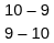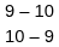rows swapped: 9 – 10 <-> 10 – 9
